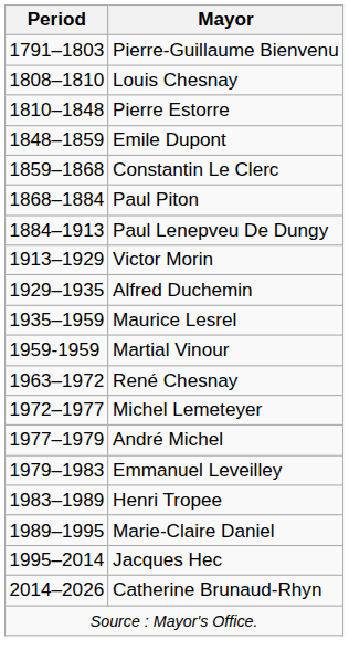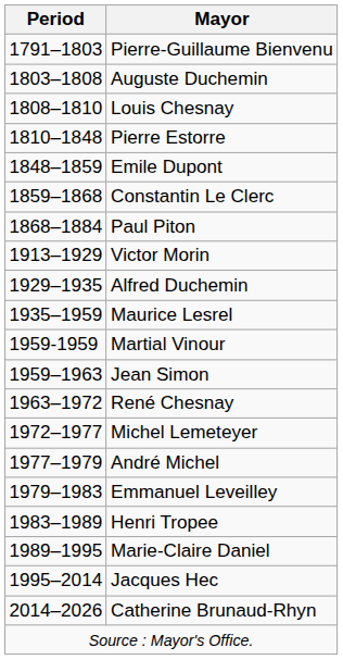+ row: 1803–1808 | Auguste Duchemin
- row: 1884–1913 | Paul Lenepveu De Dungy
+ row: 1959–1963 | Jean Simon
